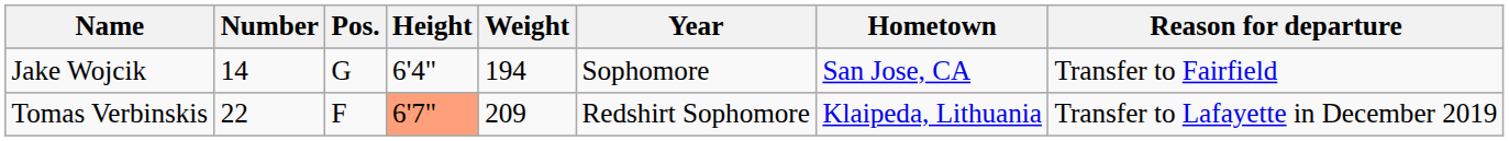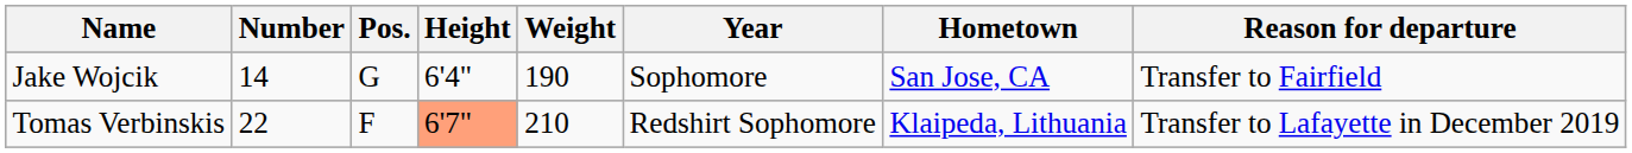Jake Wojcik | Weight: 194 -> 190
Tomas Verbinskis | Weight: 209 -> 210
